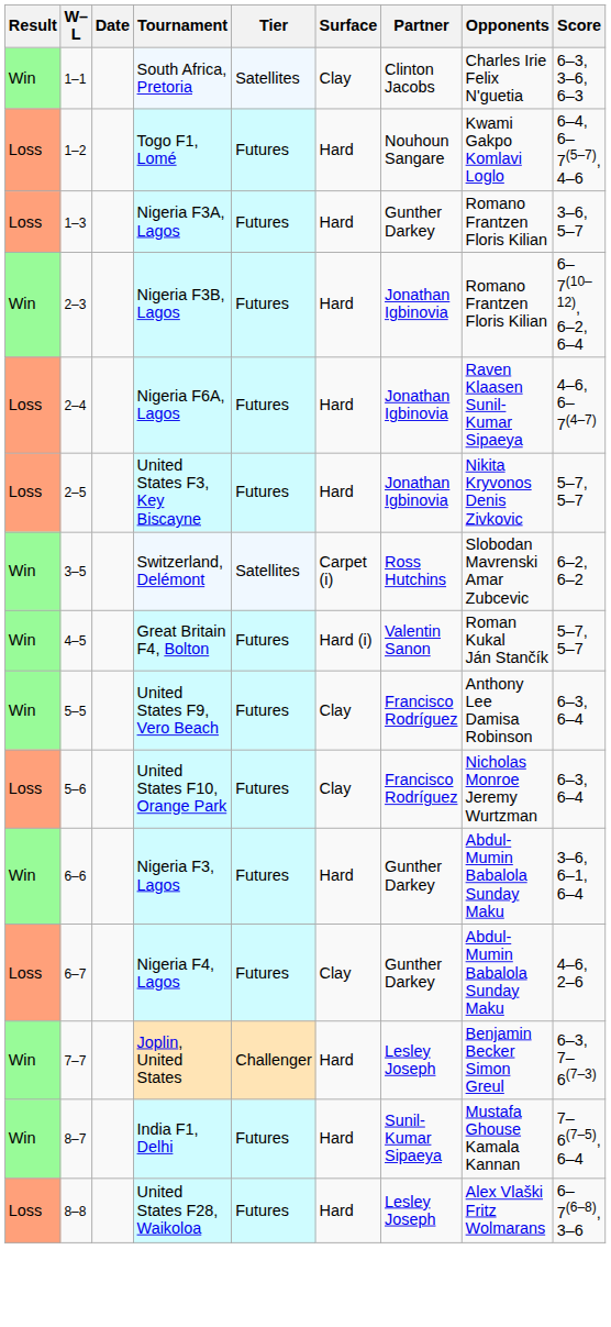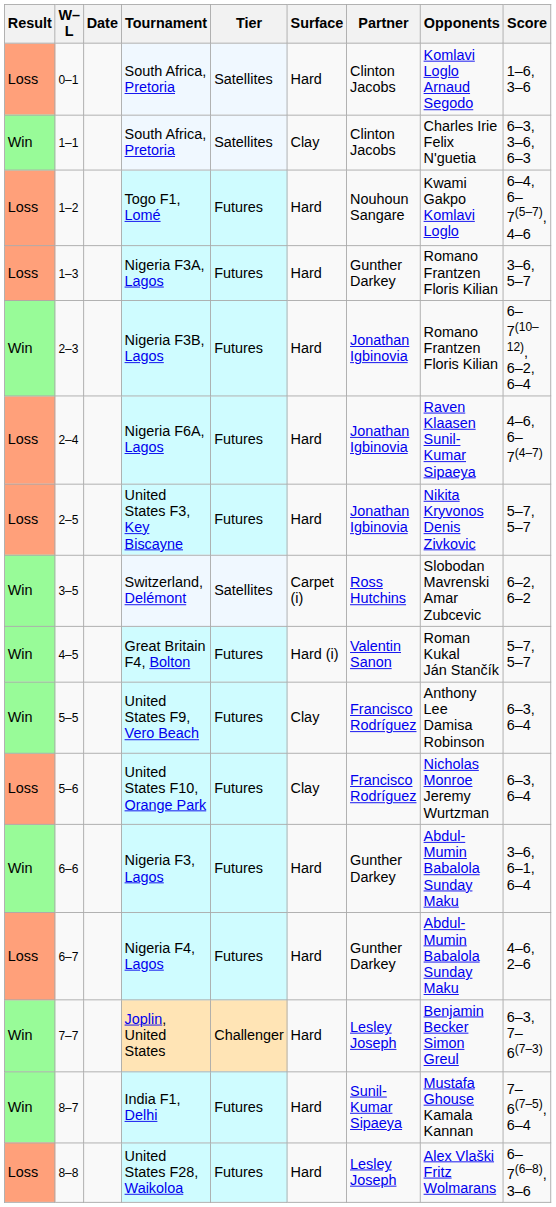+ row: Loss | 0–1 | South Africa, Pretoria | Satellites | Hard | Clinton Jacobs | Komlavi Loglo Arnaud Segodo | 1–6, 3–6
Nigeria F4, Lagos | Surface: Clay -> Hard
